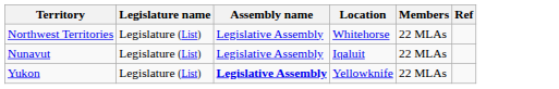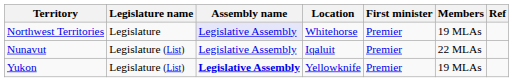+ column: First minister | Premier | Premier | Premier
Northwest Territories | Legislature name: Legislature (List) -> Legislature
Northwest Territories | Assembly name: no background -> lavender background
Northwest Territories | Members: 22 MLAs -> 19 MLAs
Yukon | Members: 22 MLAs -> 19 MLAs
